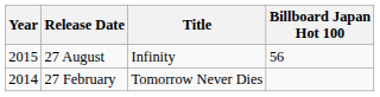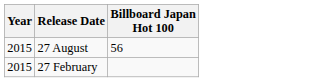- column: Title | Infinity | Tomorrow Never Dies
27 February | Year: 2014 -> 2015
